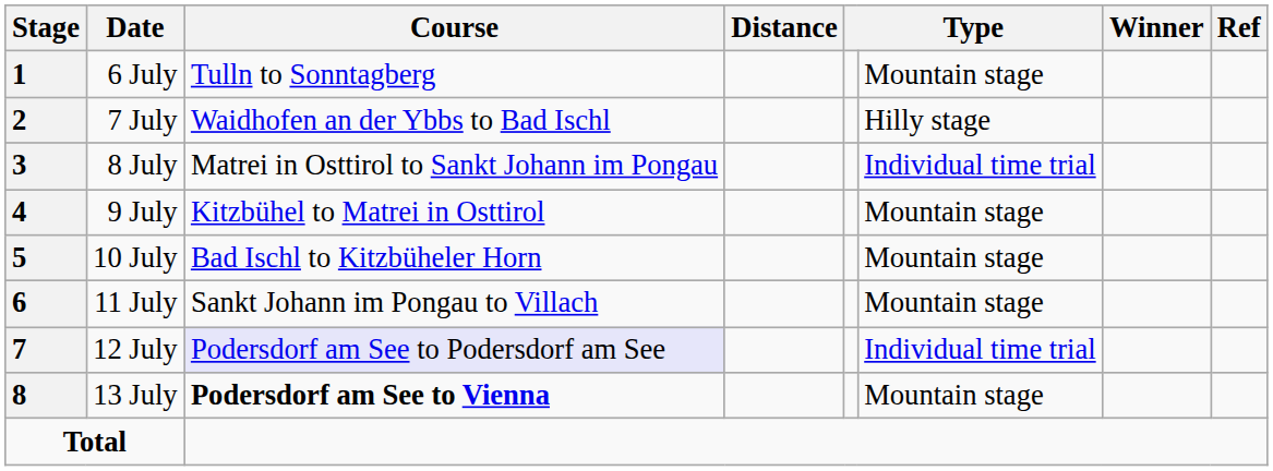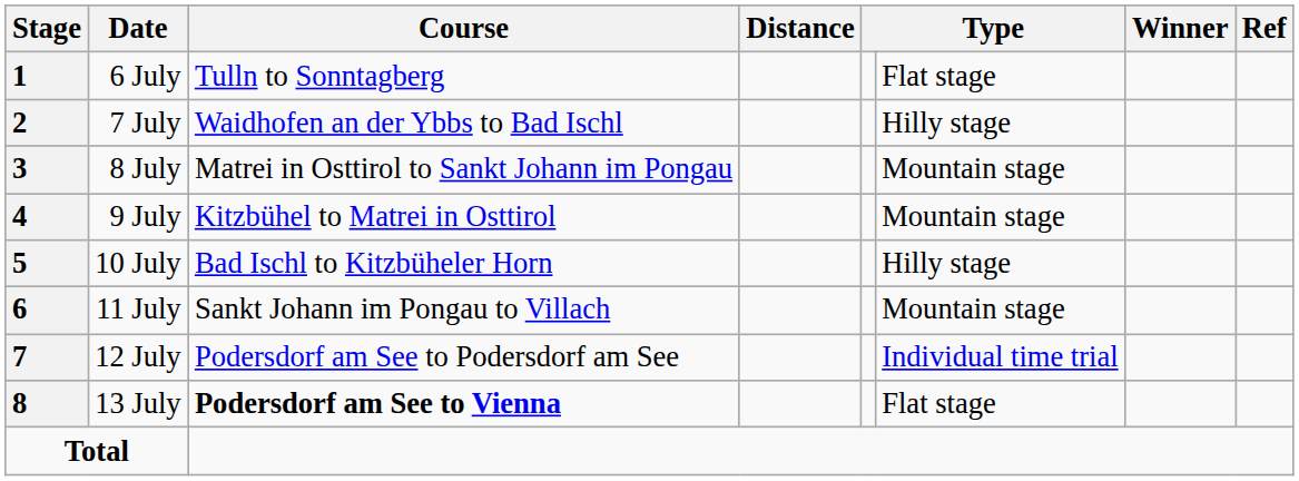6 July | column 6: Mountain stage -> Flat stage
8 July | column 6: Individual time trial -> Mountain stage
10 July | column 6: Mountain stage -> Hilly stage
12 July | Course: lavender background -> no background
13 July | column 6: Mountain stage -> Flat stage
